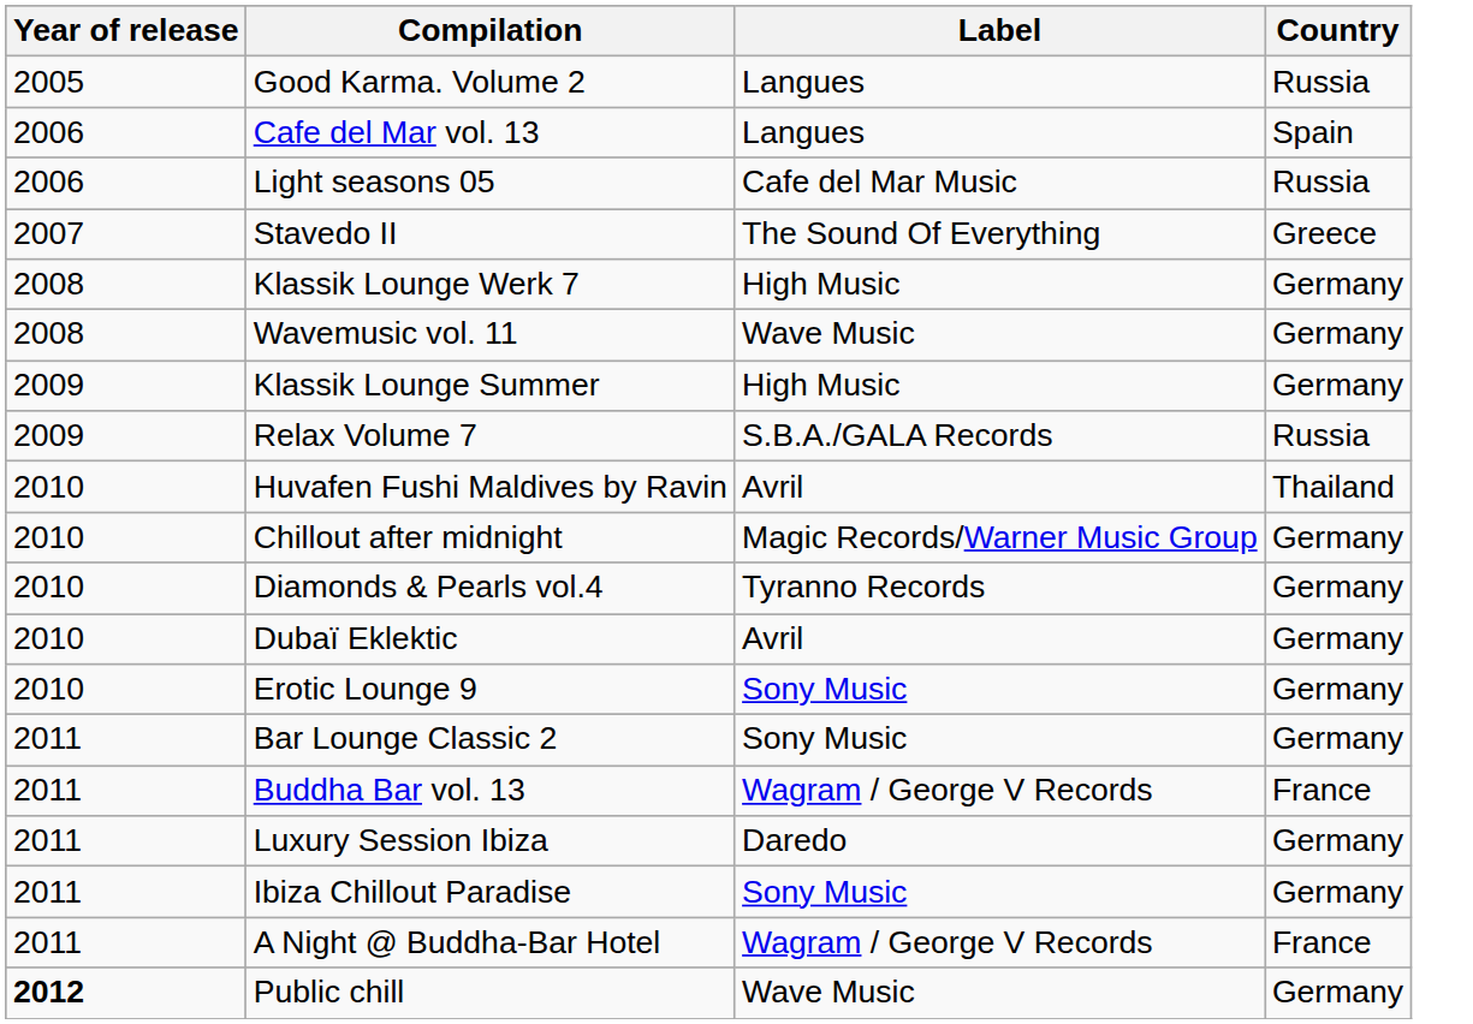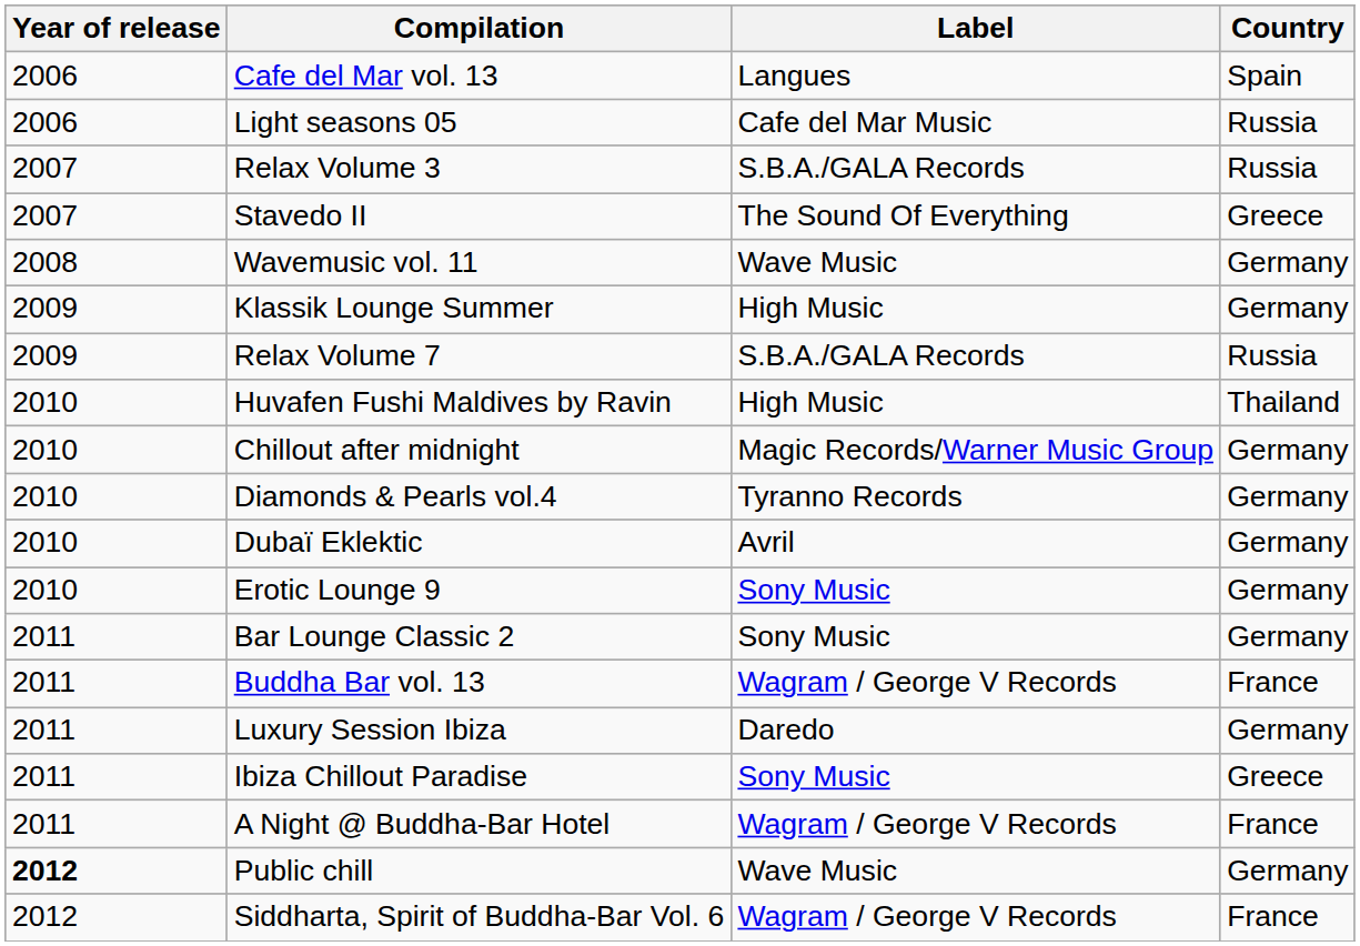- row: 2005 | Good Karma. Volume 2 | Langues | Russia
+ row: 2007 | Relax Volume 3 | S.B.A./GALA Records | Russia
- row: 2008 | Klassik Lounge Werk 7 | High Music | Germany
Huvafen Fushi Maldives by Ravin | Label: Avril -> High Music
Ibiza Chillout Paradise | Country: Germany -> Greece
+ row: 2012 | Siddharta, Spirit of Buddha-Bar Vol. 6 | Wagram / George V Records | France
